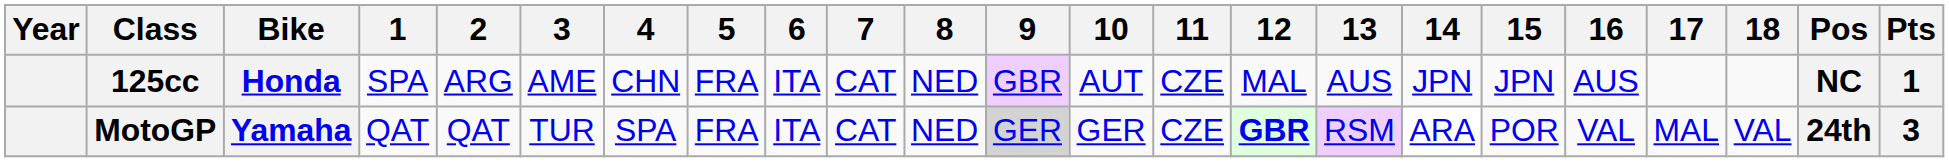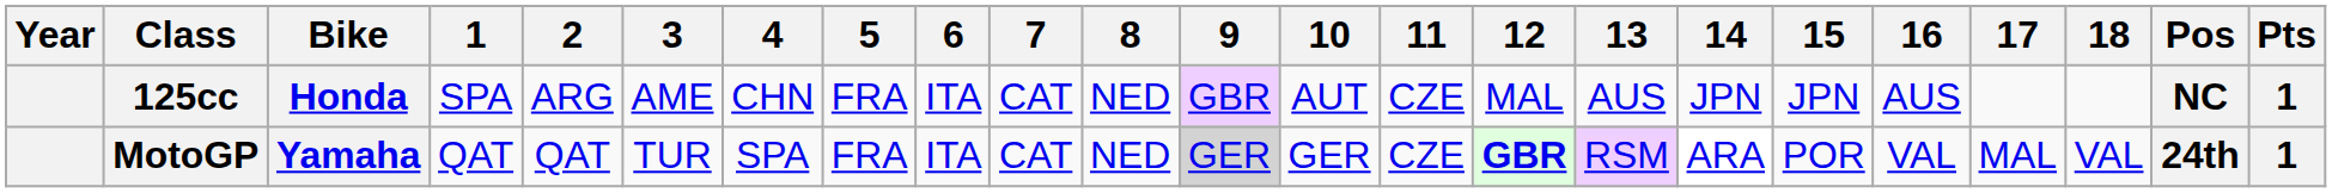MotoGP | Pts: 3 -> 1
